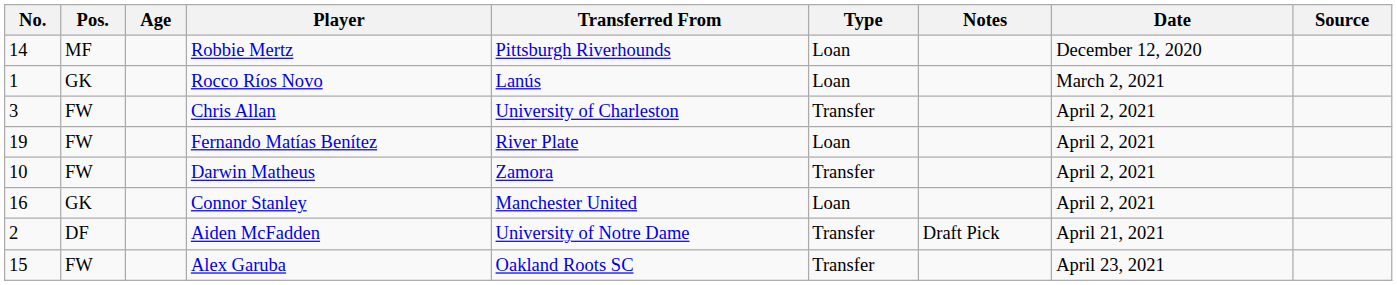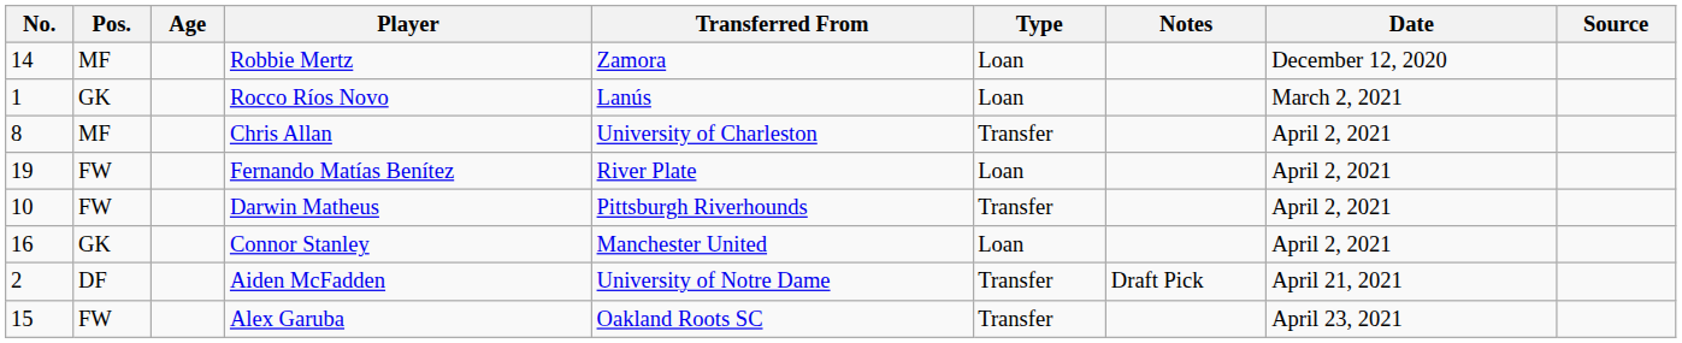Robbie Mertz | Transferred From: Pittsburgh Riverhounds -> Zamora
Chris Allan | No.: 3 -> 8
Chris Allan | Pos.: FW -> MF
Darwin Matheus | Transferred From: Zamora -> Pittsburgh Riverhounds
